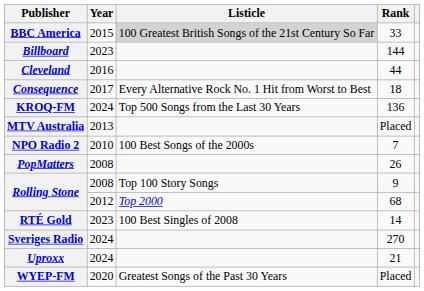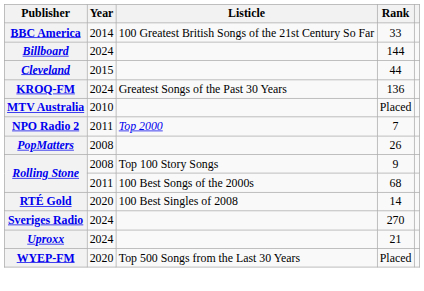BBC America | Year: 2015 -> 2014
BBC America | Listicle: lightgrey background -> no background
Billboard | Year: 2023 -> 2024
Cleveland | Year: 2016 -> 2015
- row: Consequence | 2017 | Every Alternative Rock No. 1 Hit from Worst to Best | 18
KROQ-FM | Listicle: Top 500 Songs from the Last 30 Years -> Greatest Songs of the Past 30 Years
MTV Australia | Year: 2013 -> 2010
NPO Radio 2 | Year: 2010 -> 2011
NPO Radio 2 | Listicle: 100 Best Songs of the 2000s -> Top 2000
Rolling Stone / 68 | Year: 2012 -> 2011
Rolling Stone / 68 | Listicle: Top 2000 -> 100 Best Songs of the 2000s
RTÉ Gold | Year: 2023 -> 2020
WYEP-FM | Listicle: Greatest Songs of the Past 30 Years -> Top 500 Songs from the Last 30 Years
